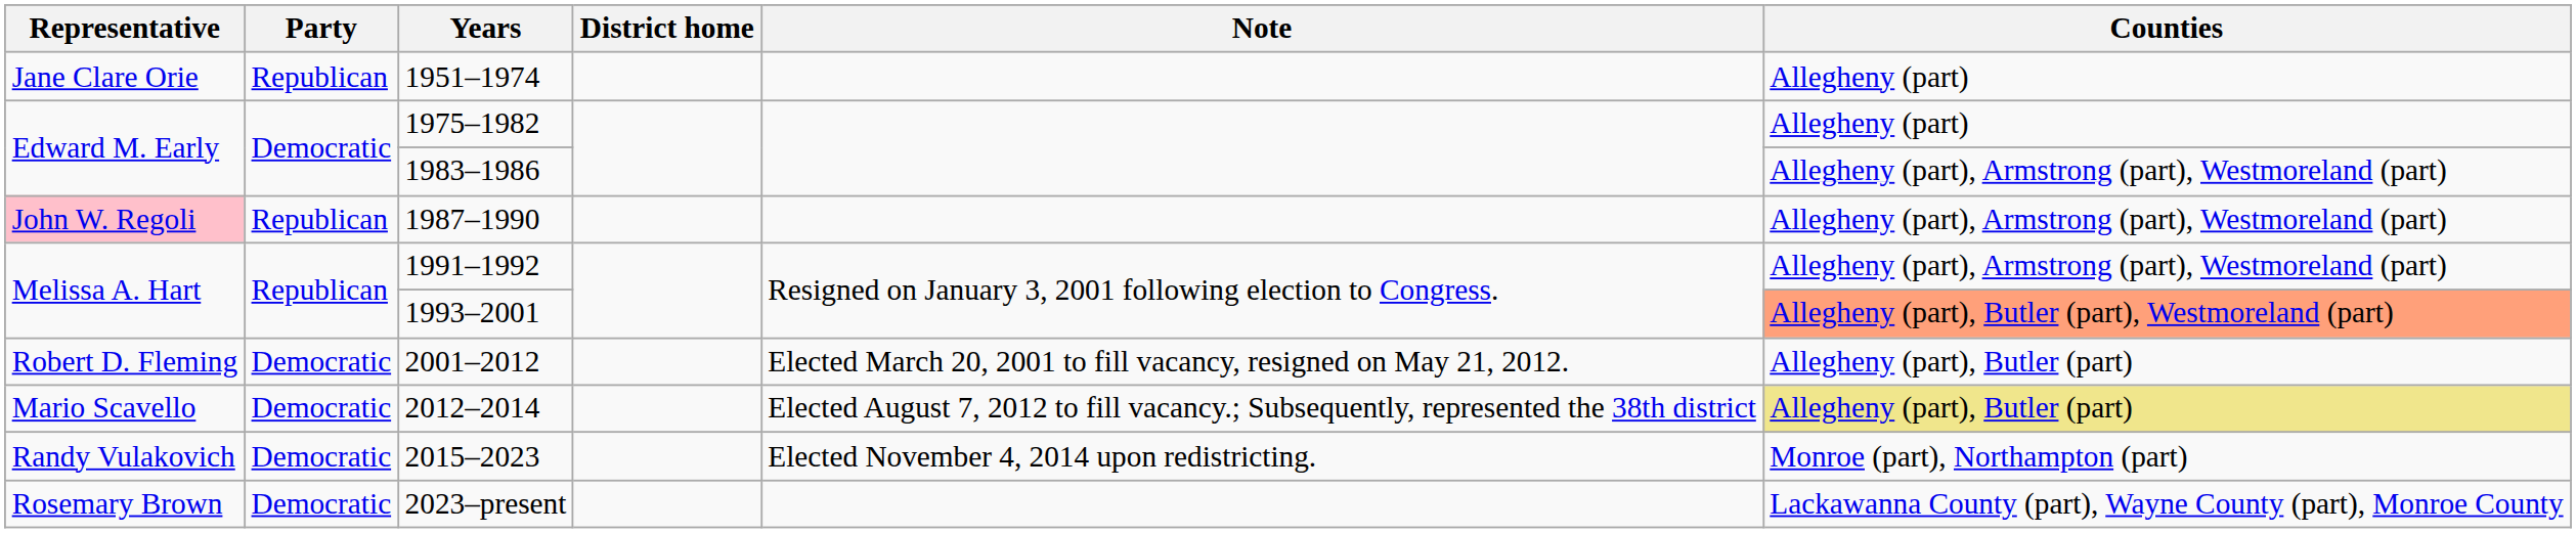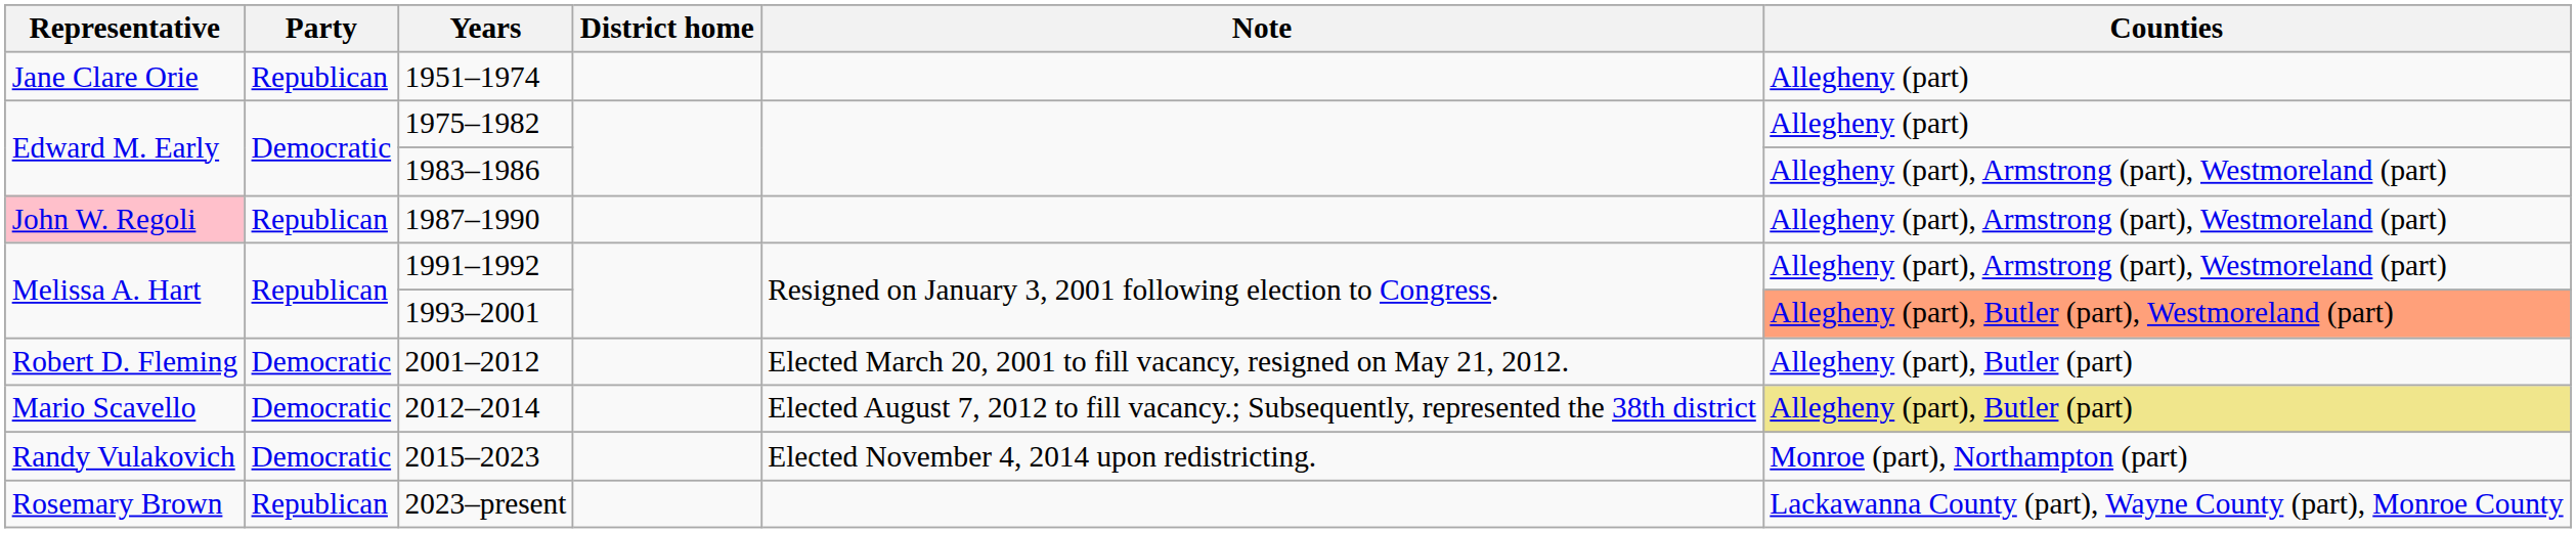2023–present | Party: Democratic -> Republican
